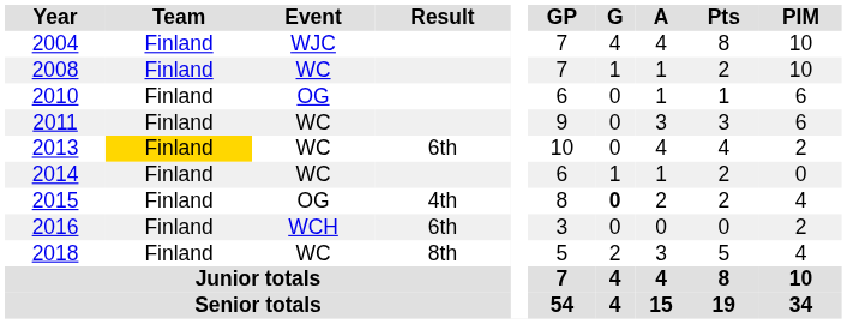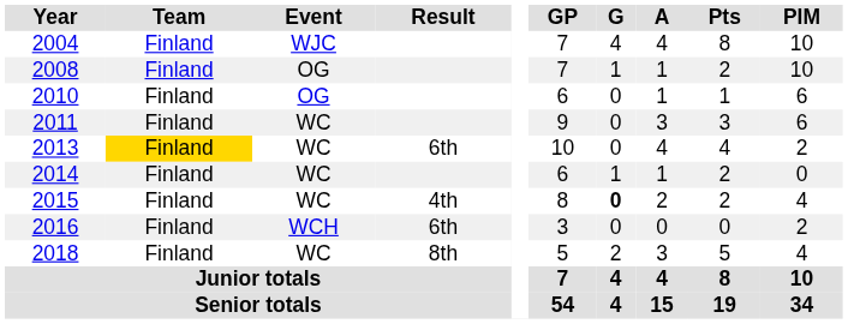2008 | Event: WC -> OG
2015 | Event: OG -> WC
